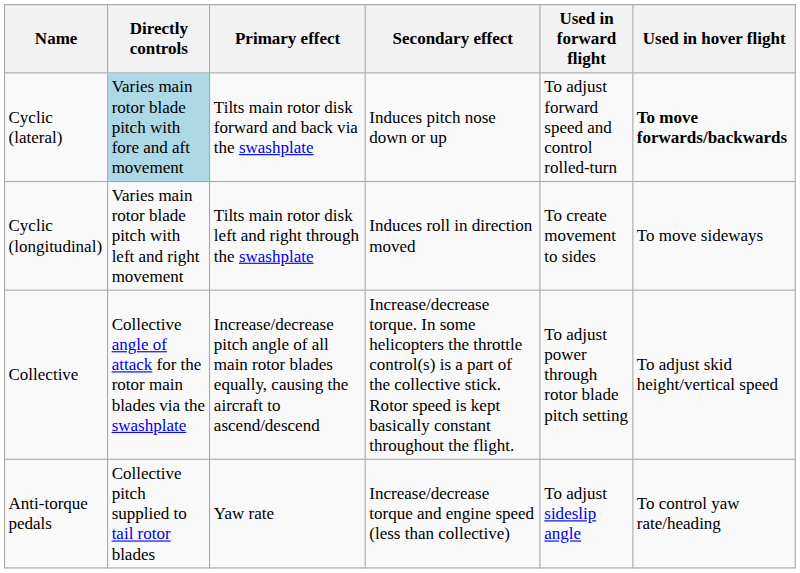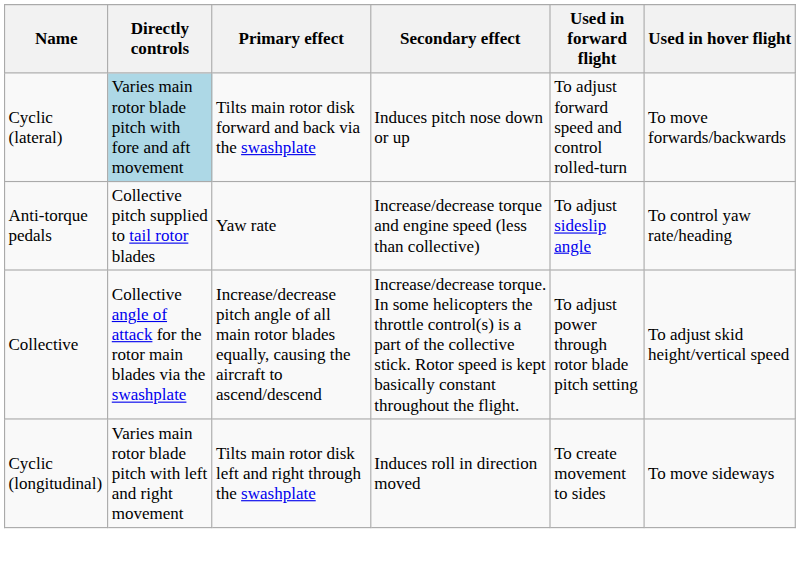Cyclic (lateral) | Used in hover flight: bold -> normal
rows swapped: Cyclic (longitudinal) <-> Anti-torque pedals
